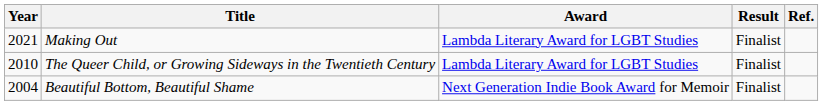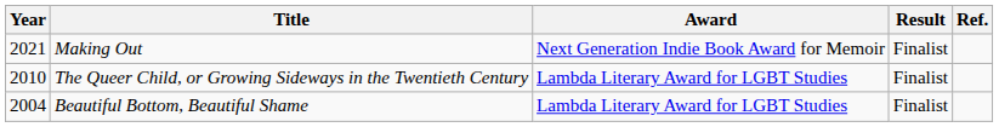Making Out | Award: Lambda Literary Award for LGBT Studies -> Next Generation Indie Book Award for Memoir
Beautiful Bottom, Beautiful Shame | Award: Next Generation Indie Book Award for Memoir -> Lambda Literary Award for LGBT Studies
